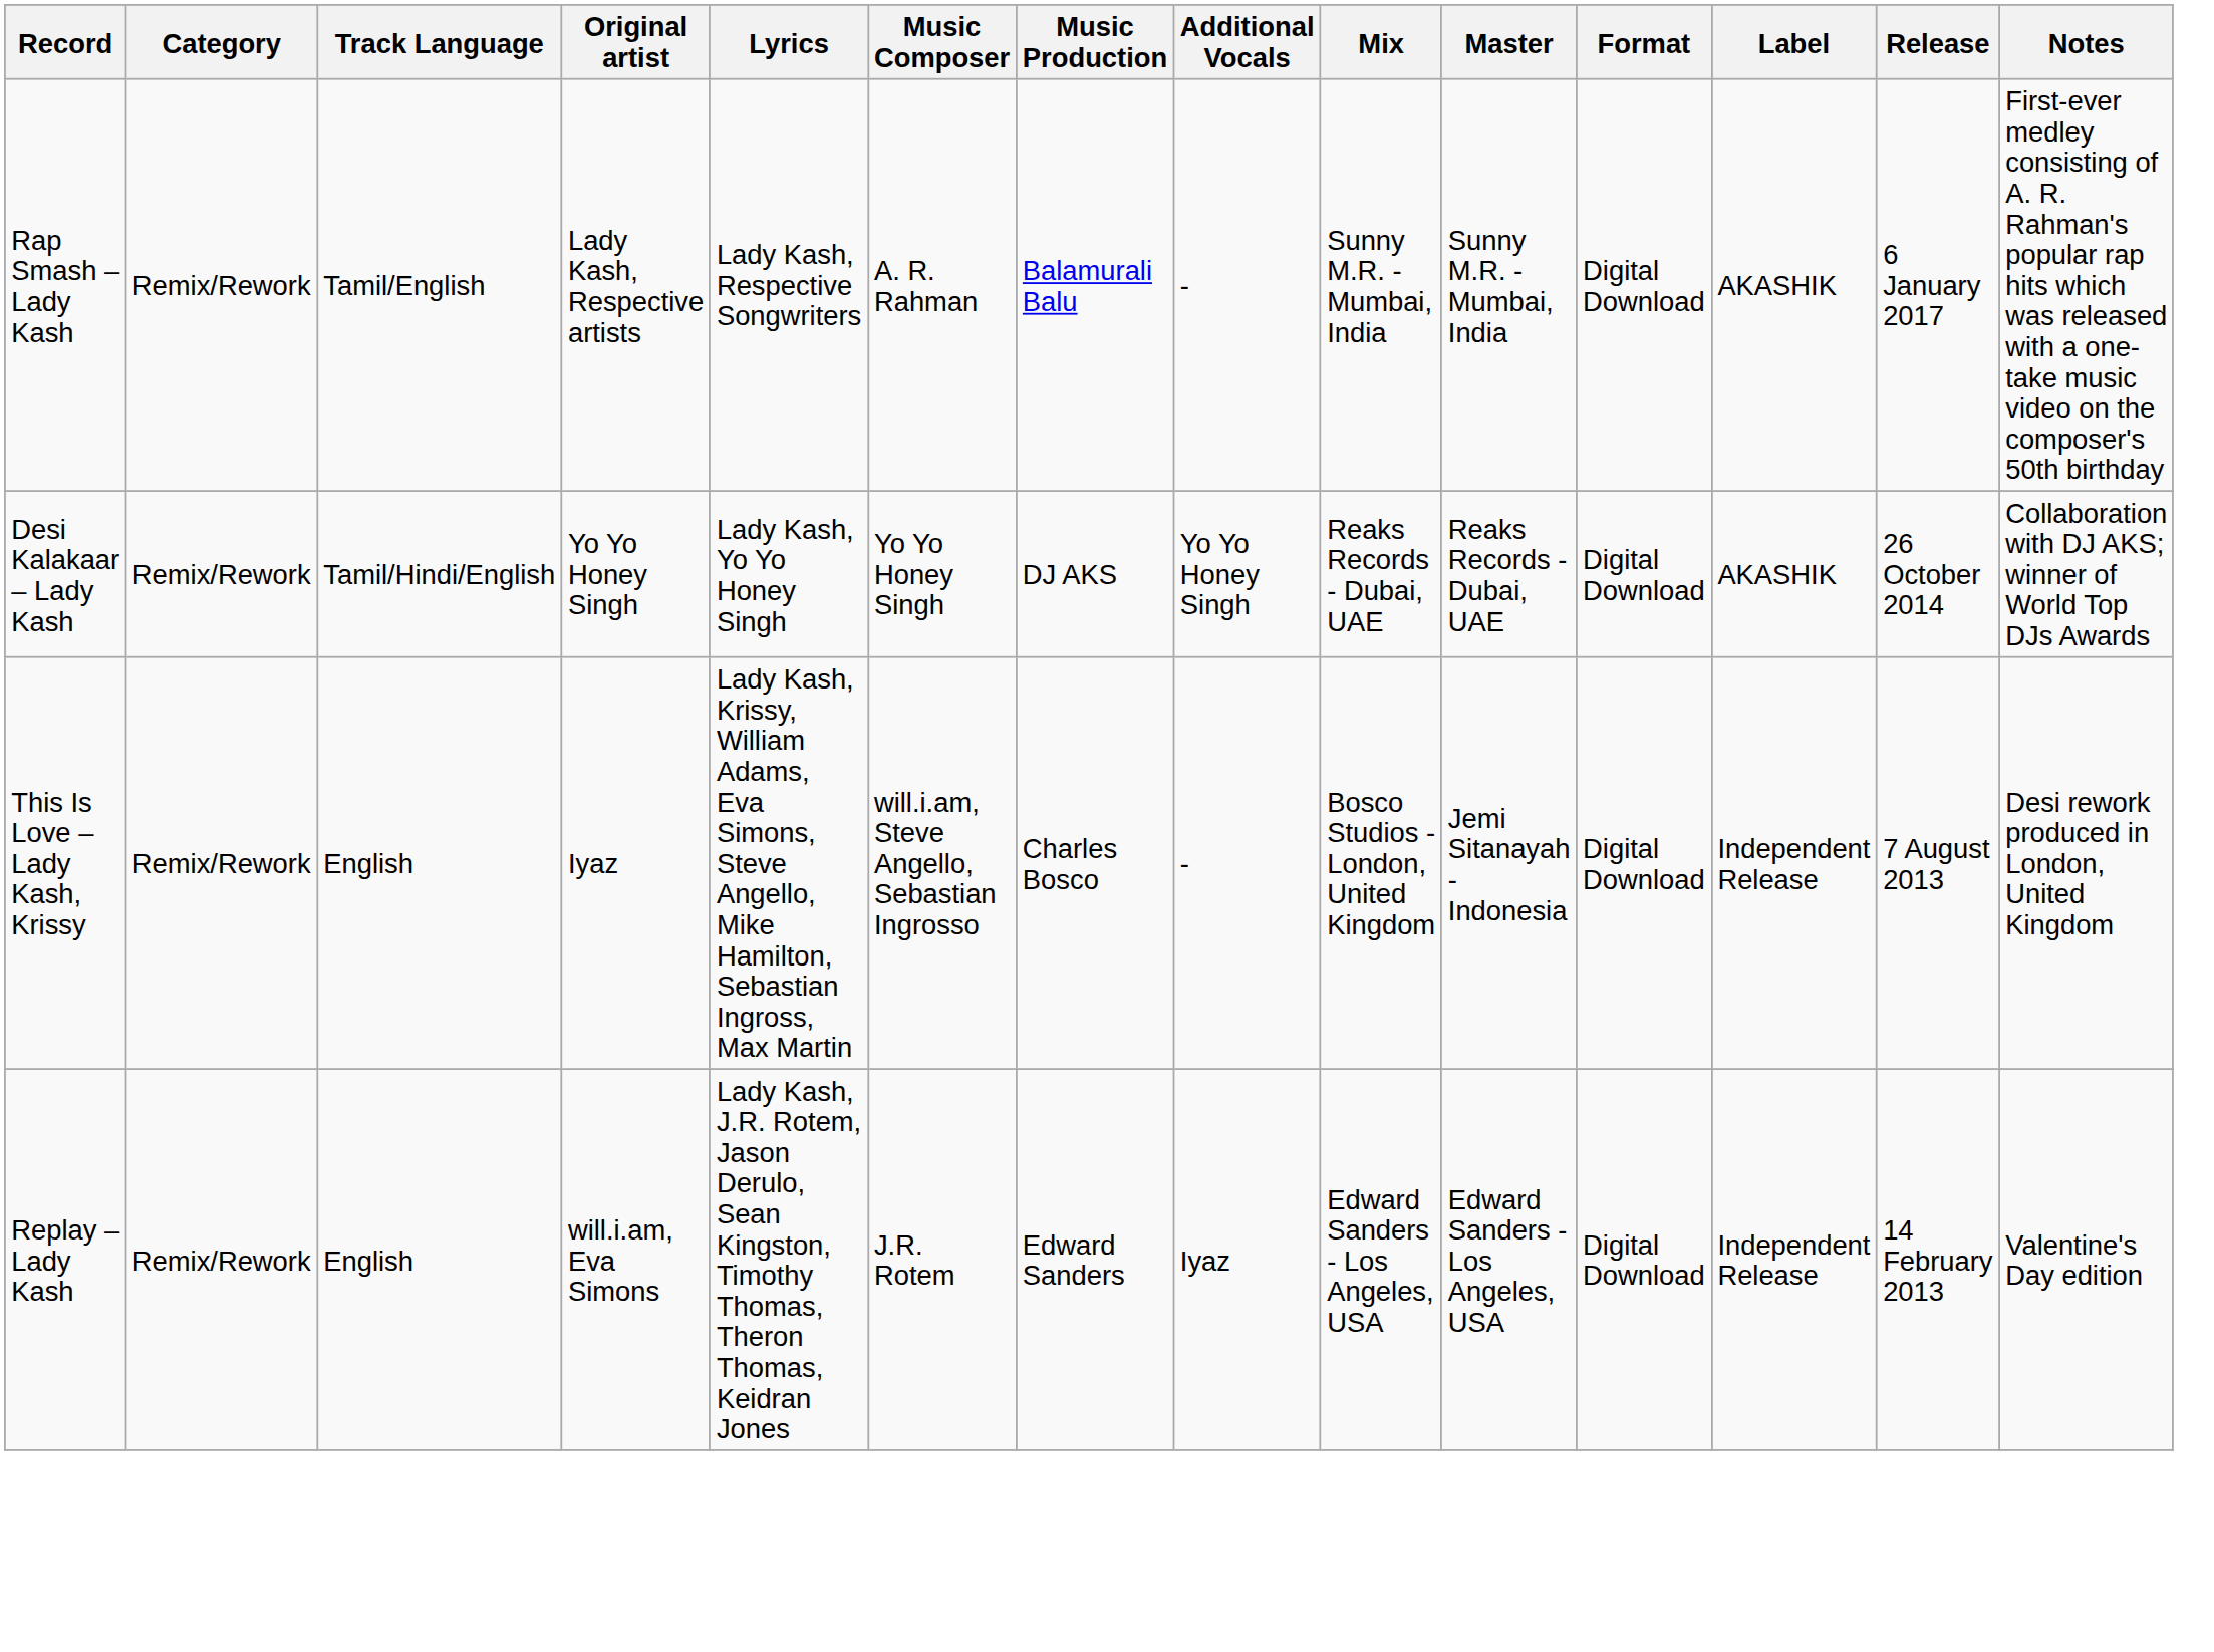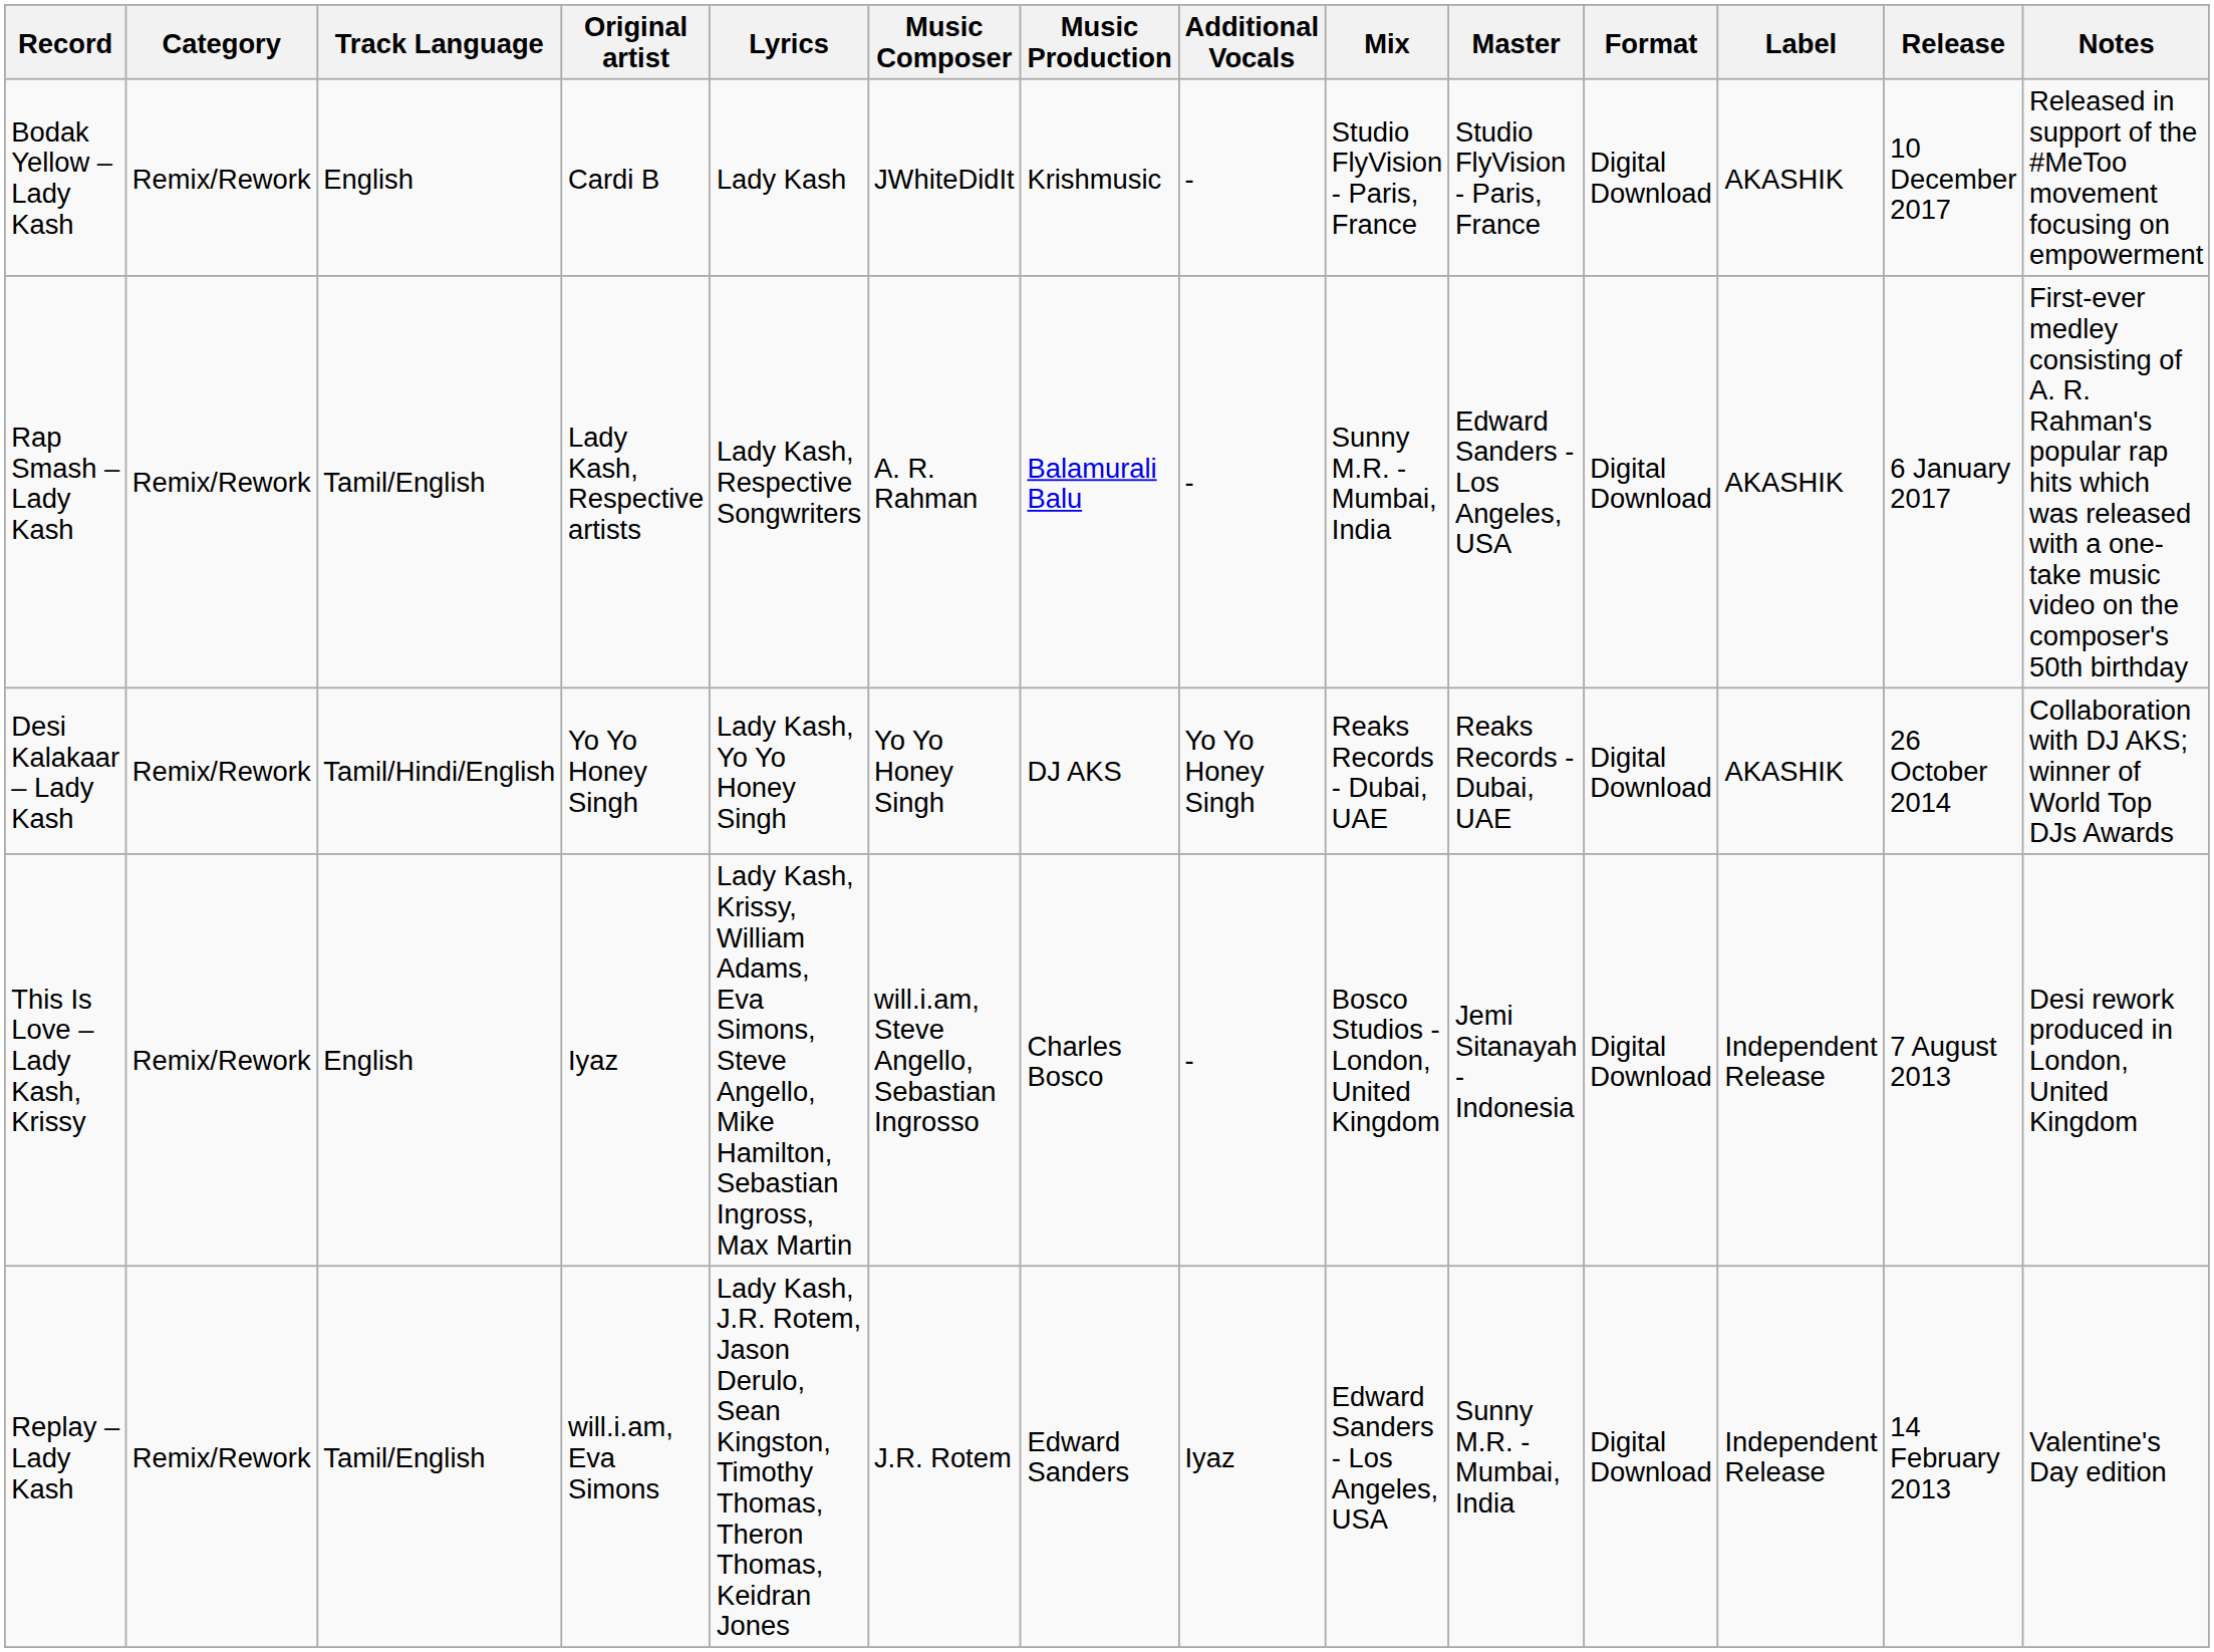+ row: Bodak Yellow – Lady Kash | Remix/Rework | English | Cardi B | Lady Kash | JWhiteDidIt | Krishmusic | - | Studio FlyVision - Paris, France | Studio FlyVision - Paris, France | Digital Download | AKASHIK | 10 December 2017 | Released in support of the #MeToo movement focusing on empowerment
Rap Smash – Lady Kash | Master: Sunny M.R. - Mumbai, India -> Edward Sanders - Los Angeles, USA
Replay – Lady Kash | Track Language: English -> Tamil/English
Replay – Lady Kash | Master: Edward Sanders - Los Angeles, USA -> Sunny M.R. - Mumbai, India
